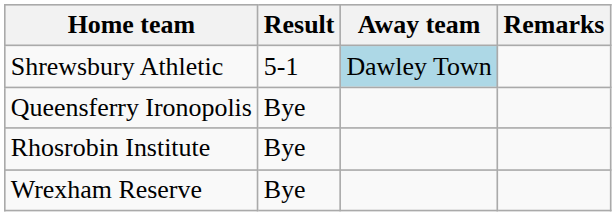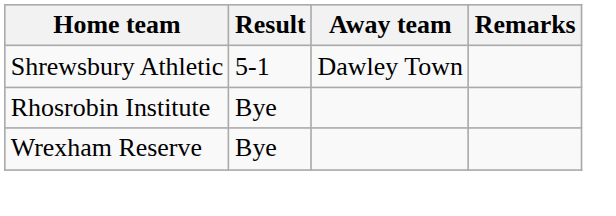Shrewsbury Athletic | Away team: lightblue background -> no background
- row: Queensferry Ironopolis | Bye
